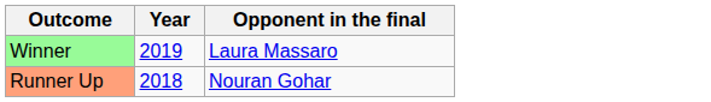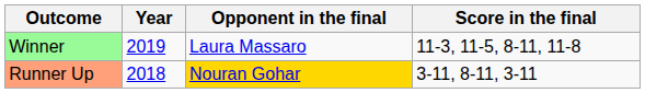+ column: Score in the final | 11-3, 11-5, 8-11, 11-8 | 3-11, 8-11, 3-11
Runner Up | Opponent in the final: no background -> gold background
